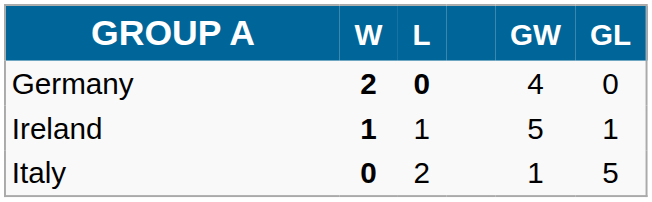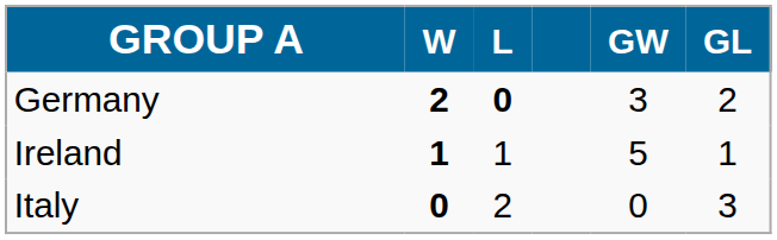Germany | GW: 4 -> 3
Germany | GL: 0 -> 2
Italy | GW: 1 -> 0
Italy | GL: 5 -> 3
